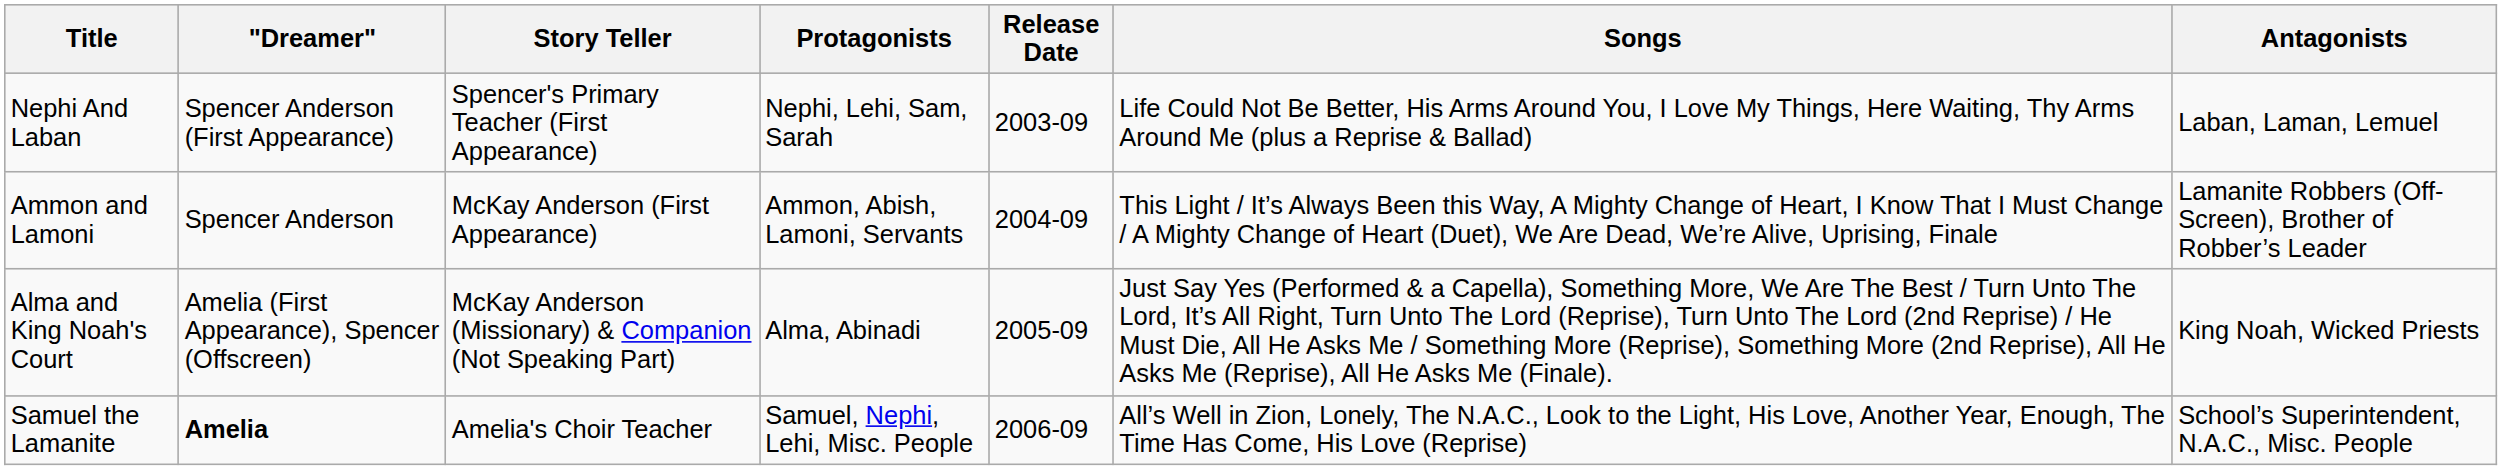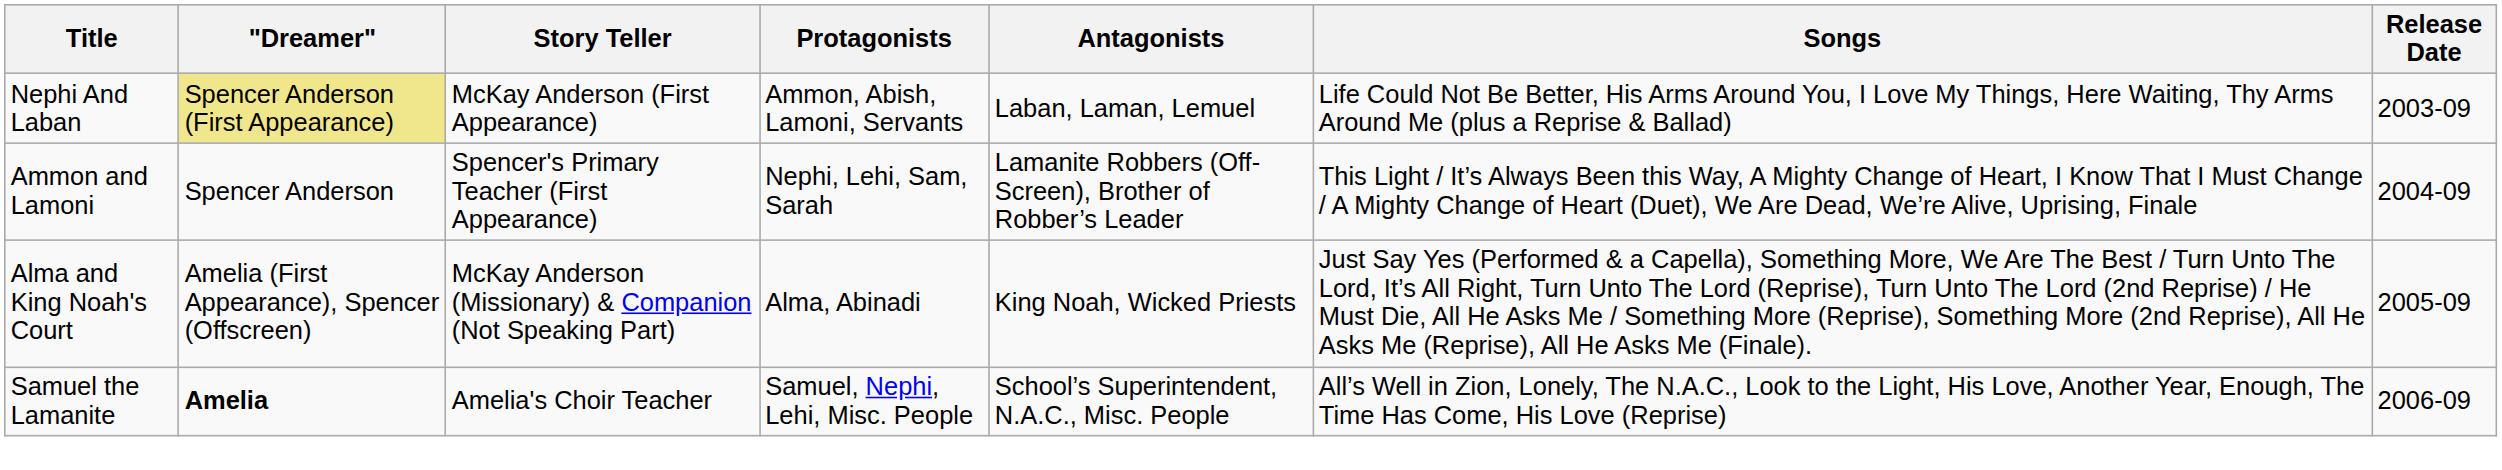columns swapped: Antagonists <-> Release Date
Nephi And Laban | "Dreamer": no background -> khaki background
Nephi And Laban | Story Teller: Spencer's Primary Teacher (First Appearance) -> McKay Anderson (First Appearance)
Nephi And Laban | Protagonists: Nephi, Lehi, Sam, Sarah -> Ammon, Abish, Lamoni, Servants
Ammon and Lamoni | Story Teller: McKay Anderson (First Appearance) -> Spencer's Primary Teacher (First Appearance)
Ammon and Lamoni | Protagonists: Ammon, Abish, Lamoni, Servants -> Nephi, Lehi, Sam, Sarah
